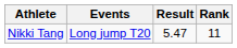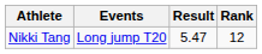Nikki Tang | Rank: 11 -> 12
